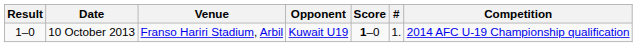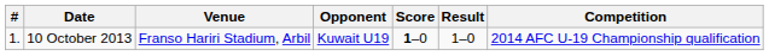columns swapped: # <-> Result
